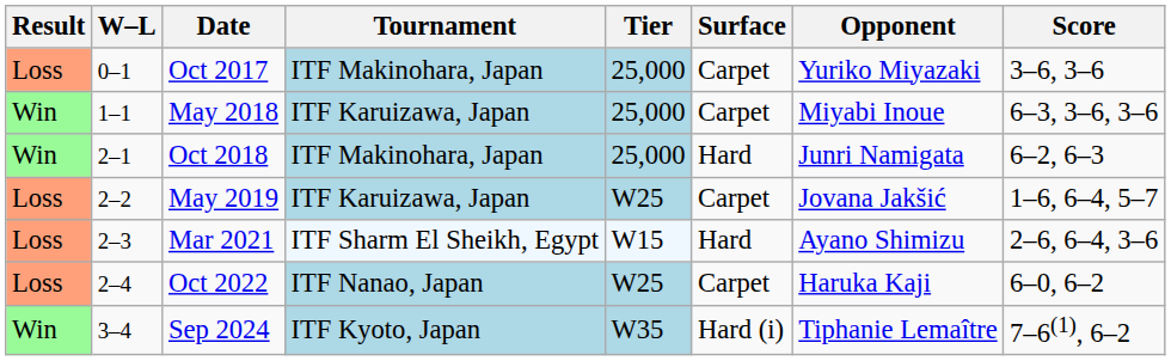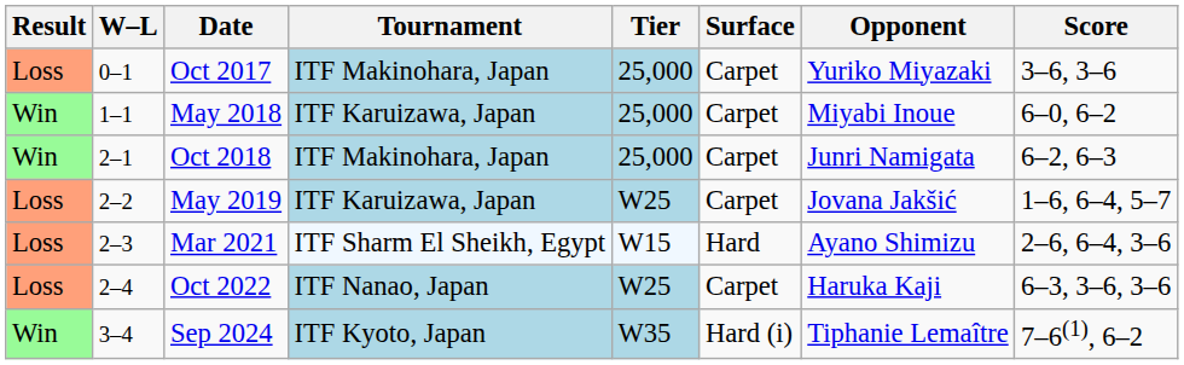May 2018 | Score: 6–3, 3–6, 3–6 -> 6–0, 6–2
Oct 2018 | Surface: Hard -> Carpet
Oct 2022 | Score: 6–0, 6–2 -> 6–3, 3–6, 3–6
